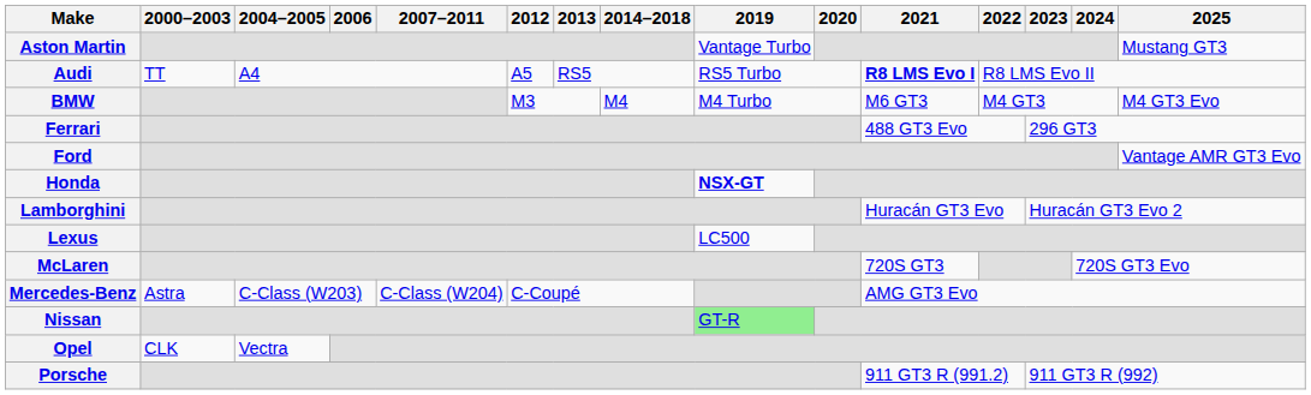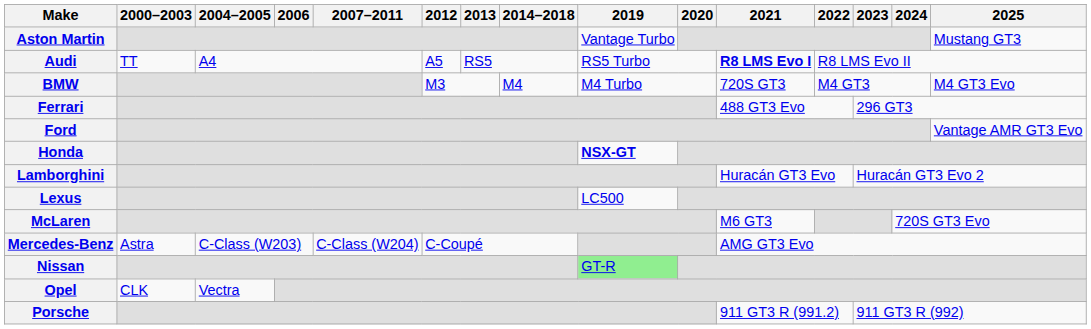BMW | 2021: M6 GT3 -> 720S GT3
McLaren | 2021: 720S GT3 -> M6 GT3
